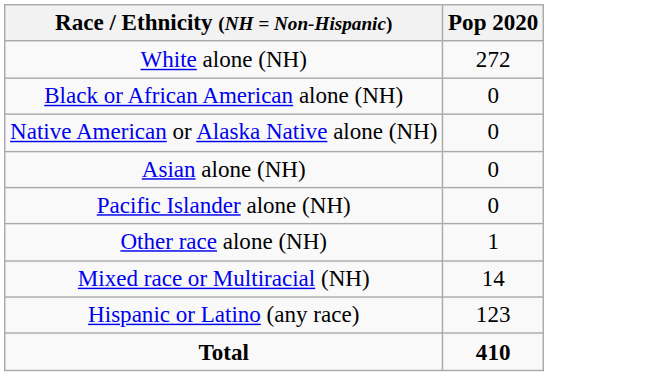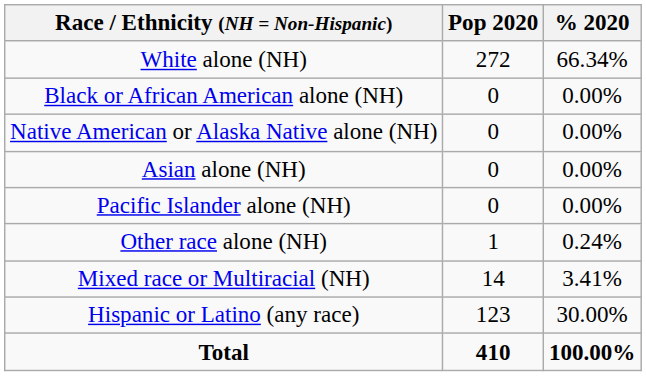+ column: % 2020 | 66.34% | 0.00% | 0.00% | 0.00% | 0.00% | 0.24% | 3.41% | 30.00% | 100.00%
